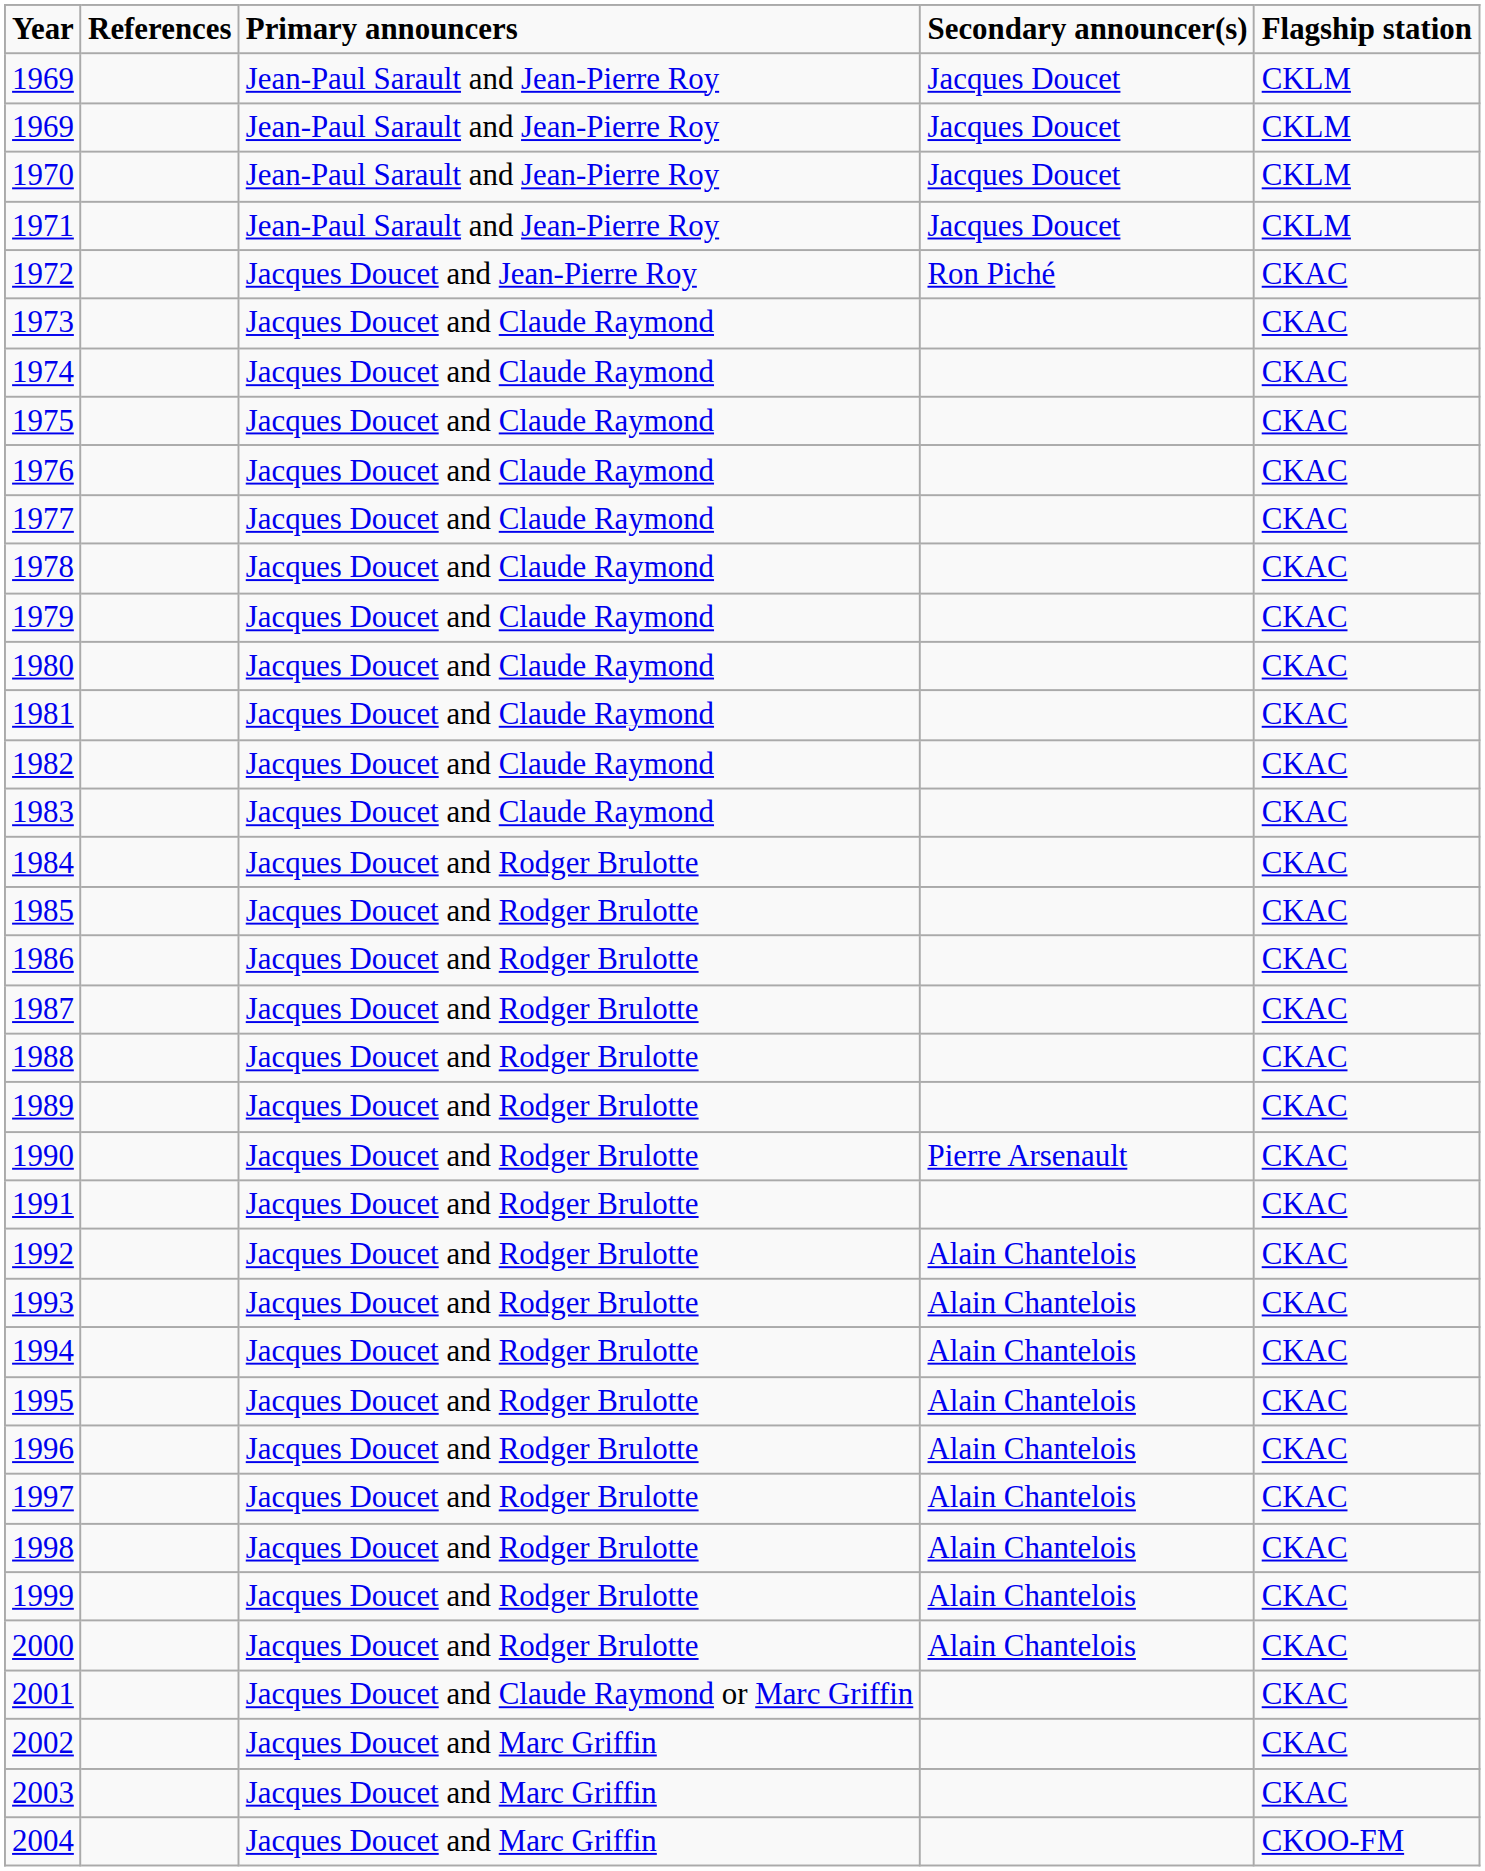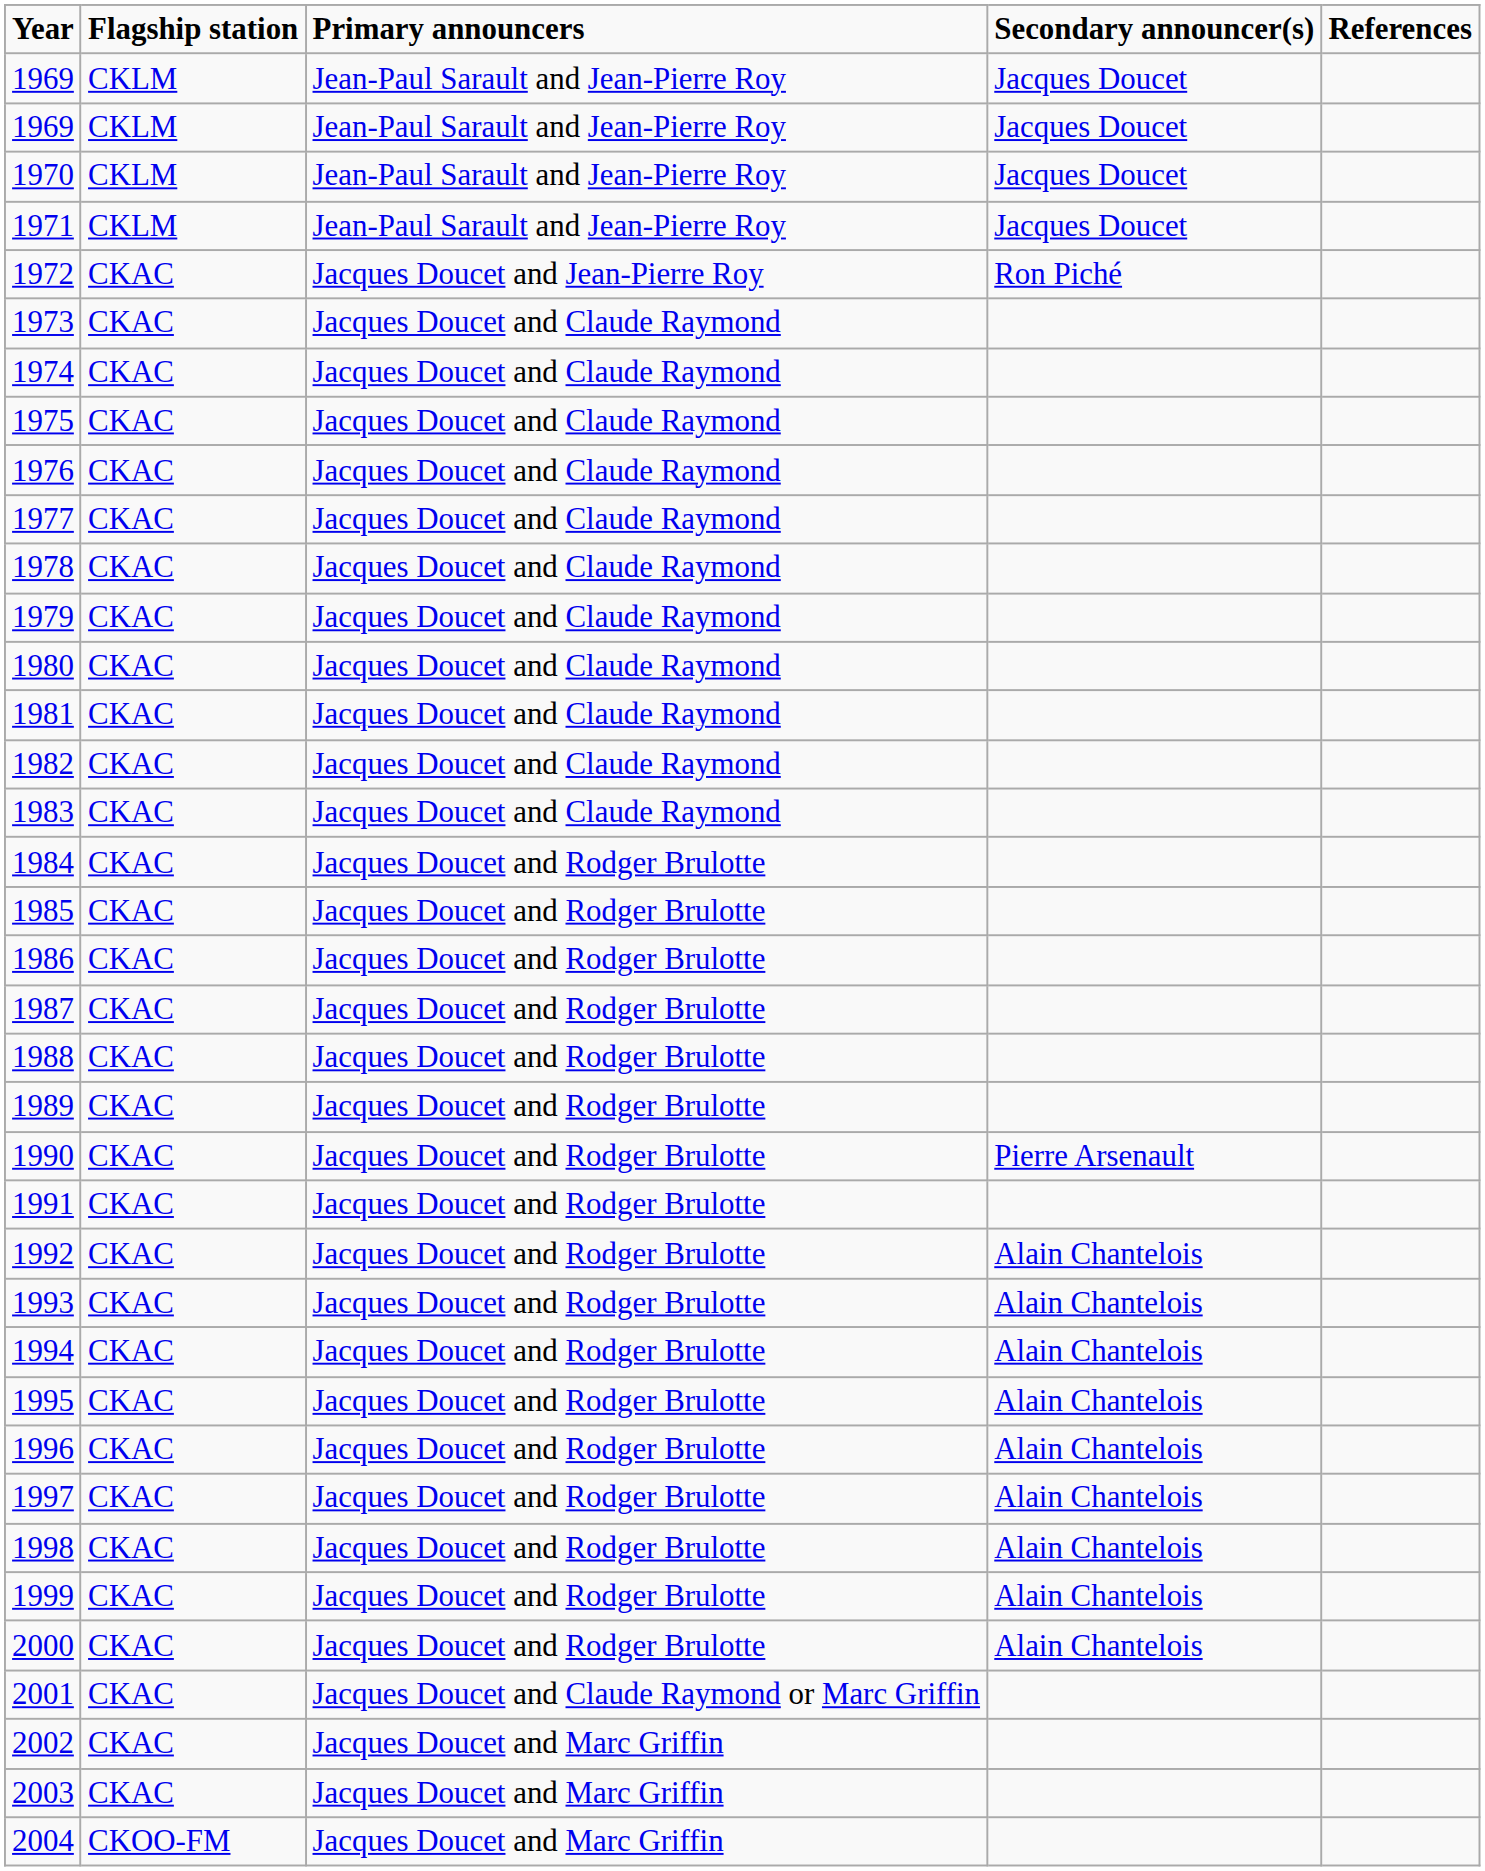columns swapped: Flagship station <-> References
